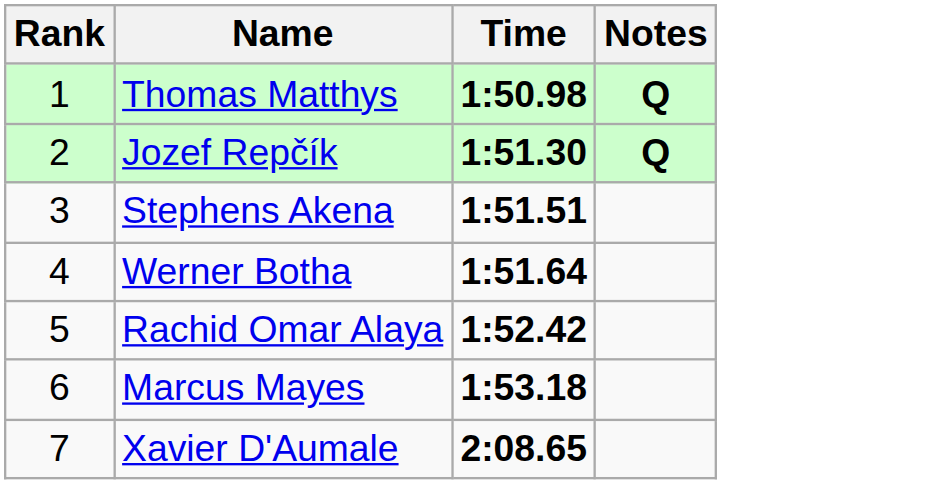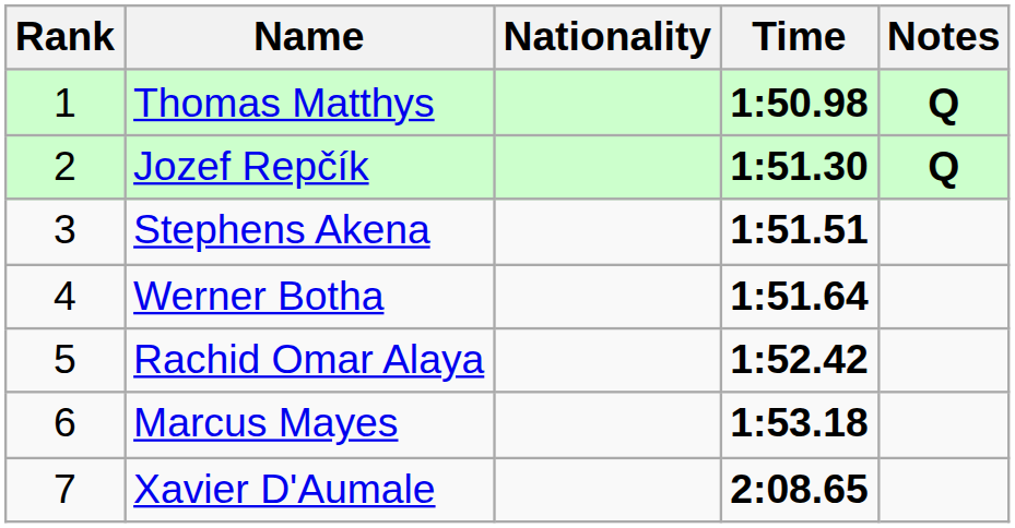+ column: Nationality
